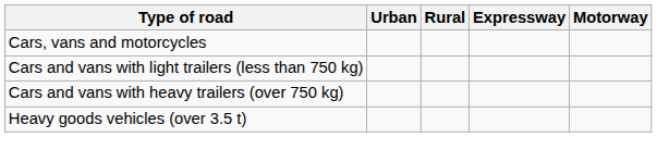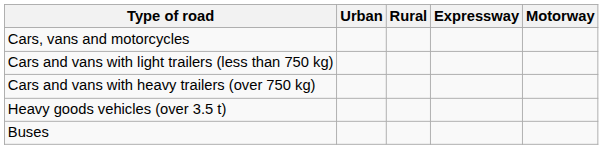+ row: Buses
